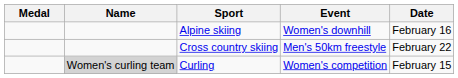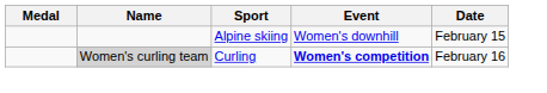Alpine skiing | Date: February 16 -> February 15
- row: Cross country skiing | Men's 50km freestyle | February 22
Curling | Event: normal -> bold
Curling | Date: February 15 -> February 16
